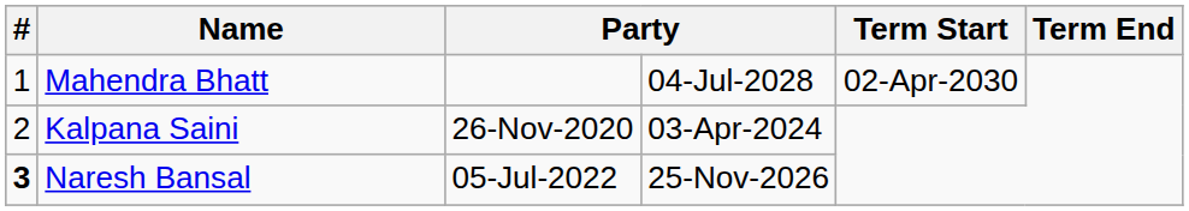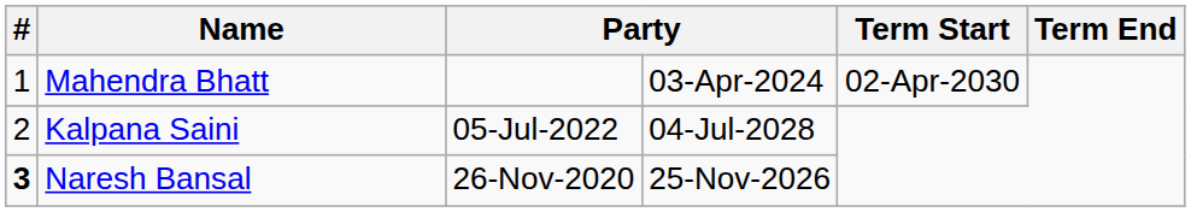Mahendra Bhatt | column 4: 04-Jul-2028 -> 03-Apr-2024
Kalpana Saini | column 3: 26-Nov-2020 -> 05-Jul-2022
Kalpana Saini | column 4: 03-Apr-2024 -> 04-Jul-2028
Naresh Bansal | column 3: 05-Jul-2022 -> 26-Nov-2020
